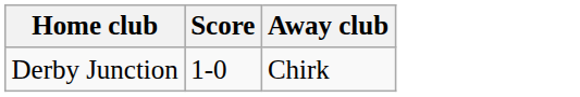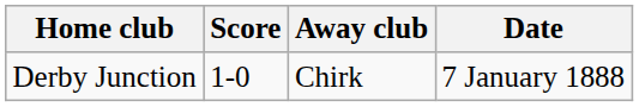+ column: Date | 7 January 1888
